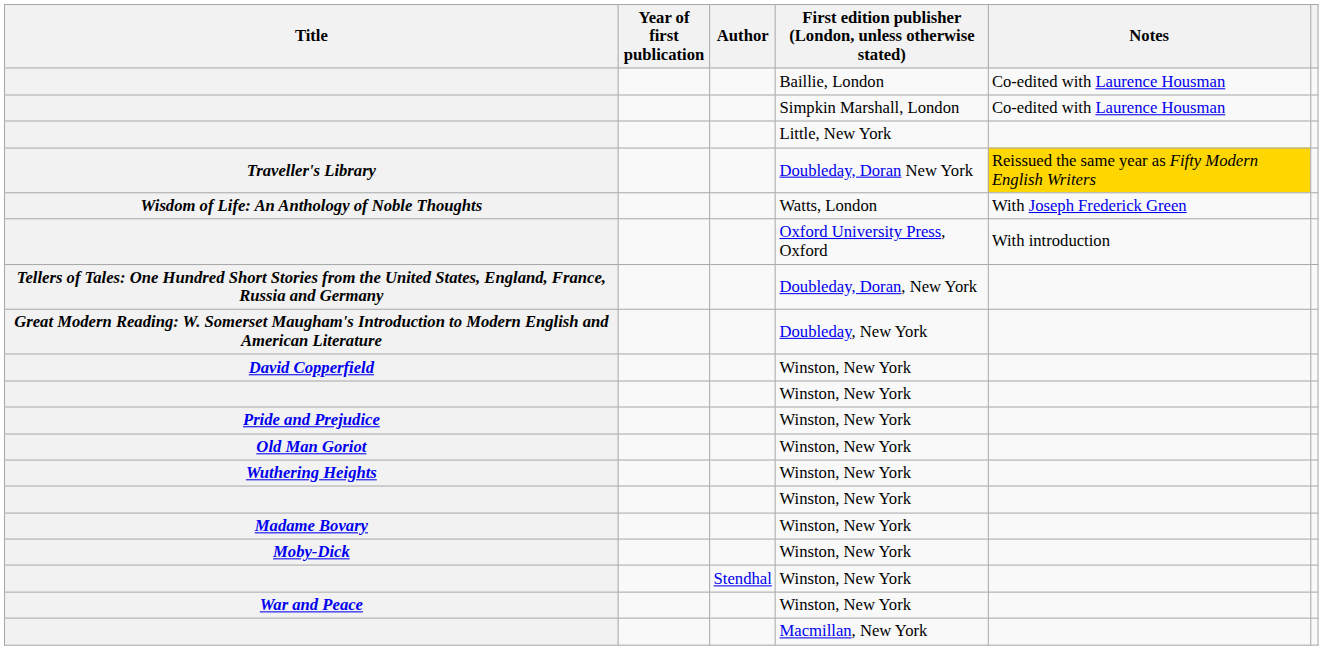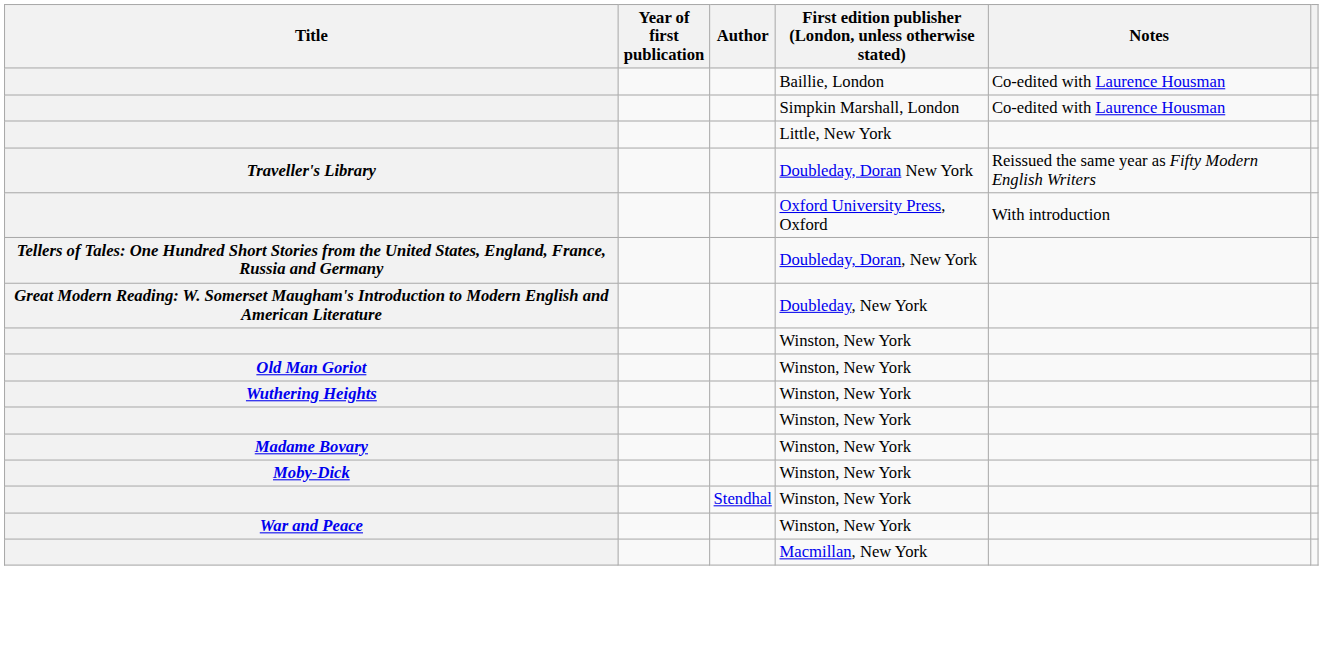Traveller's Library | Notes: gold background -> no background
- row: Wisdom of Life: An Anthology of Noble Thoughts | Watts, London | With Joseph Frederick Green
- row: David Copperfield | Winston, New York
- row: Pride and Prejudice | Winston, New York
